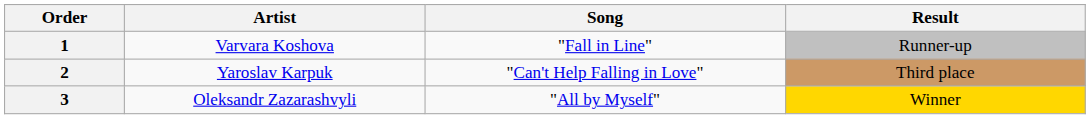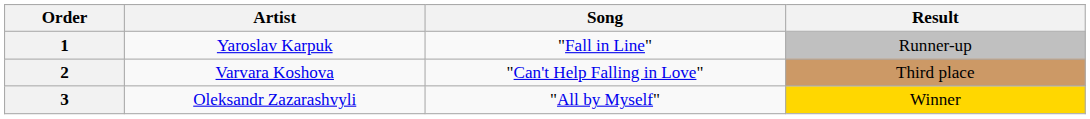1 | Artist: Varvara Koshova -> Yaroslav Karpuk
2 | Artist: Yaroslav Karpuk -> Varvara Koshova
